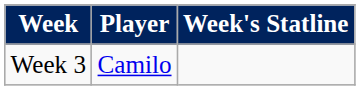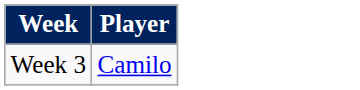- column: Week's Statline
